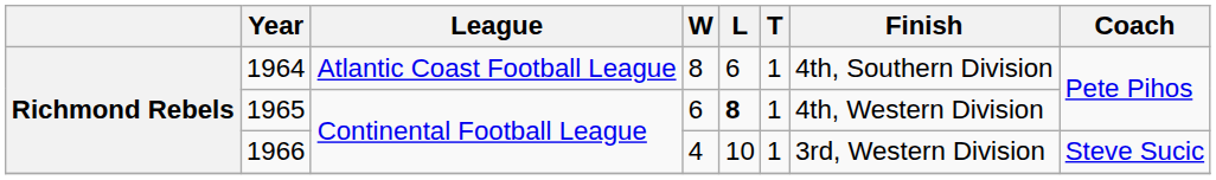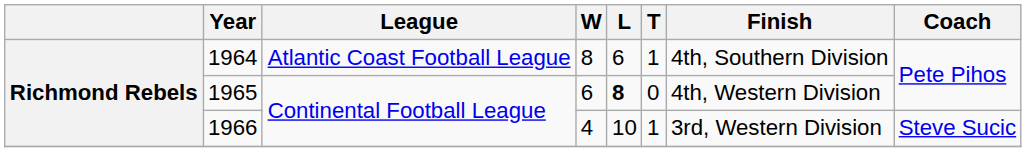1965 | T: 1 -> 0
